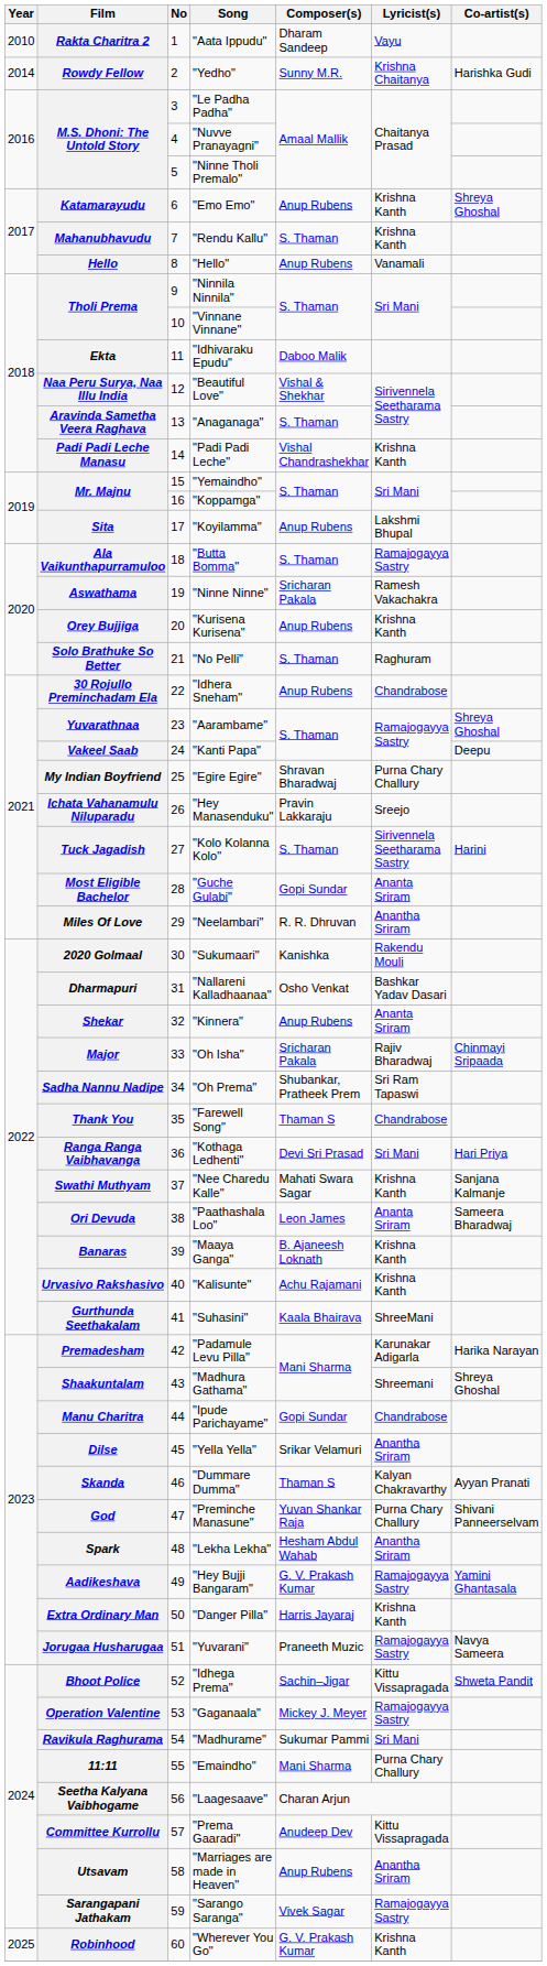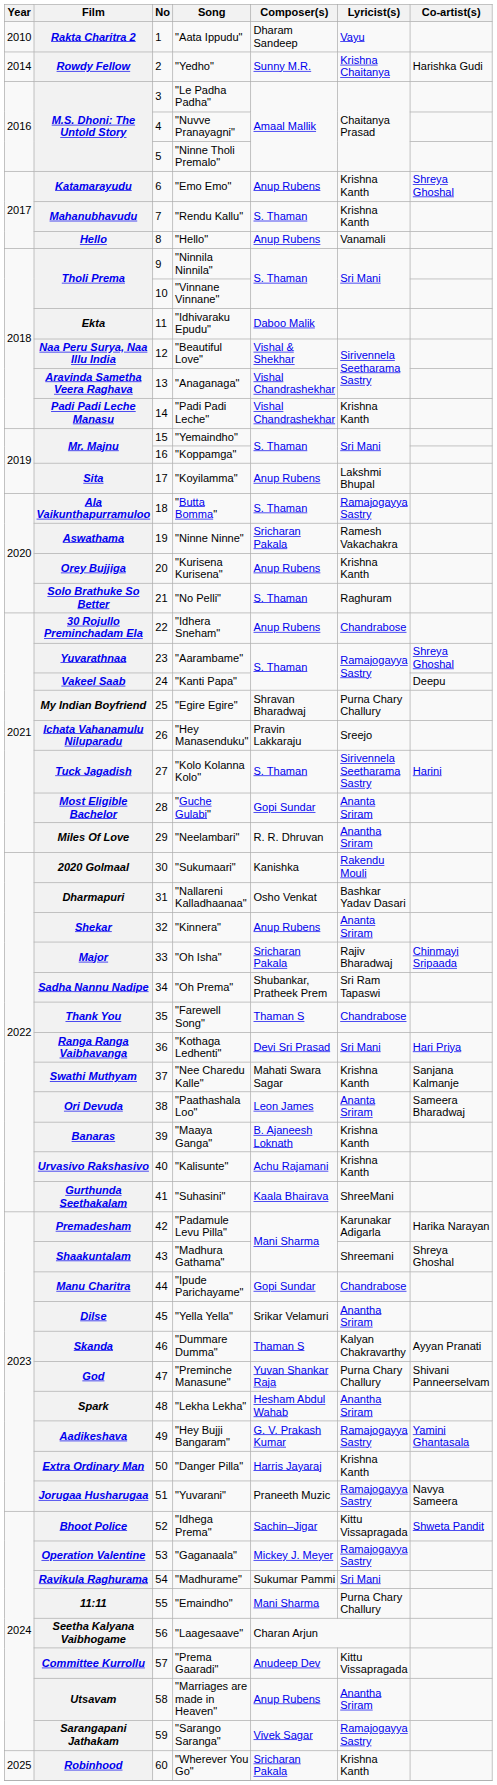Aravinda Sametha Veera Raghava | Composer(s): S. Thaman -> Vishal Chandrashekhar
Robinhood | Composer(s): G. V. Prakash Kumar -> Sricharan Pakala
